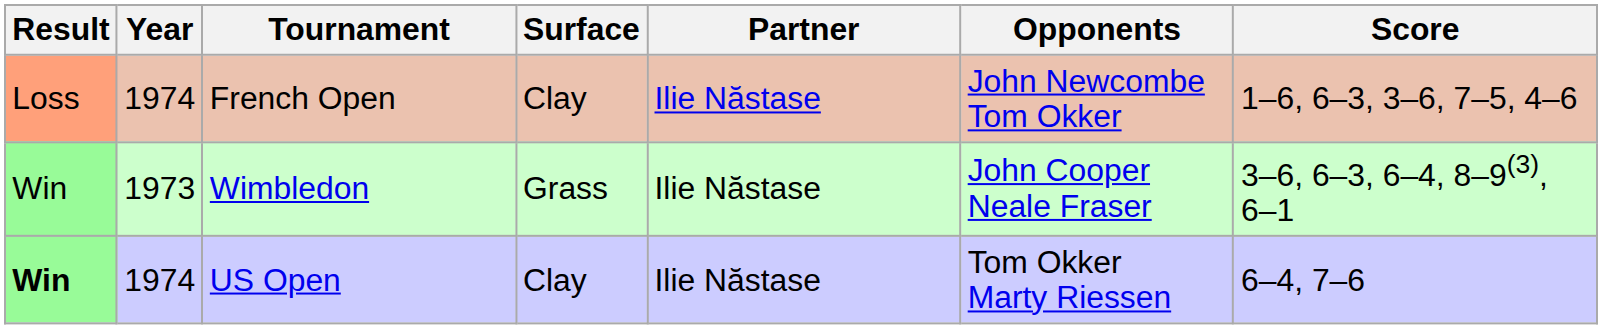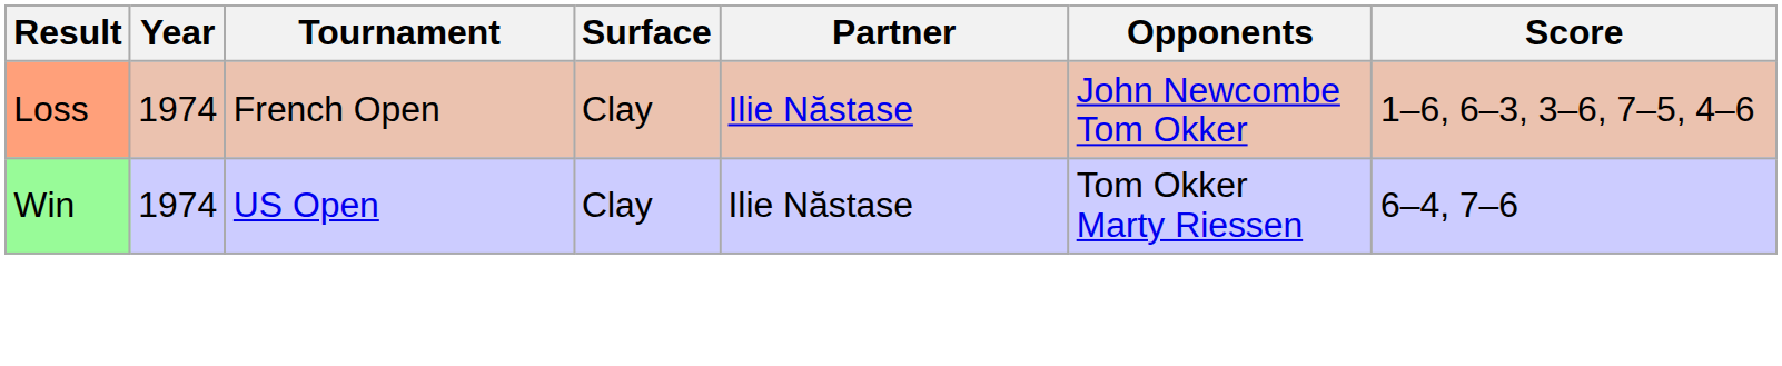- row: Win | 1973 | Wimbledon | Grass | Ilie Năstase | John Cooper Neale Fraser | 3–6, 6–3, 6–4, 8–9(3), 6–1
US Open | Result: bold -> normal
